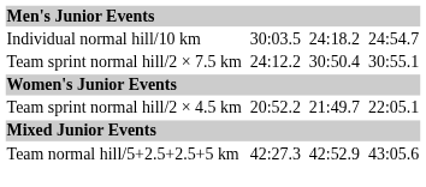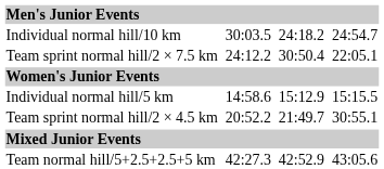Team sprint normal hill/2 × 7.5 km | column 7: 30:55.1 -> 22:05.1
+ row: Individual normal hill/5 km | 14:58.6 | 15:12.9 | 15:15.5
Team sprint normal hill/2 × 4.5 km | column 7: 22:05.1 -> 30:55.1
